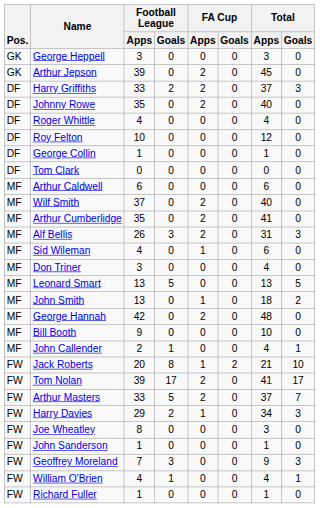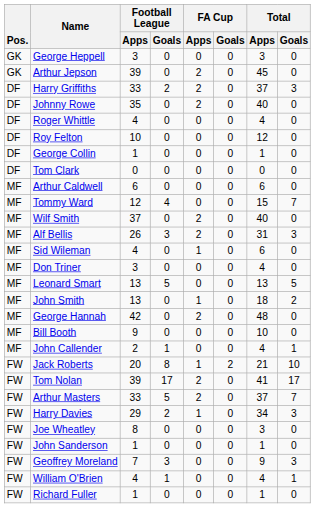+ row: MF | Tommy Ward | 12 | 4 | 0 | 0 | 15 | 7
- row: MF | Arthur Cumberlidge | 35 | 0 | 2 | 0 | 41 | 0
